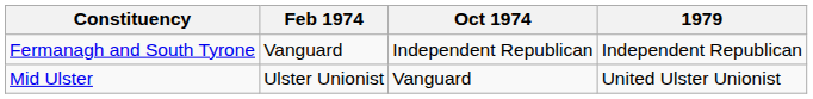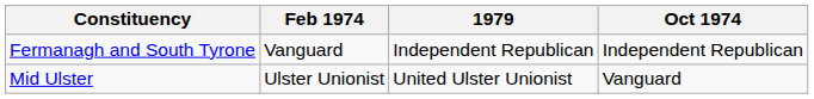columns swapped: Oct 1974 <-> 1979
